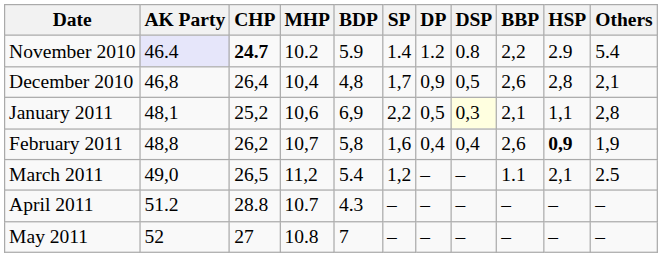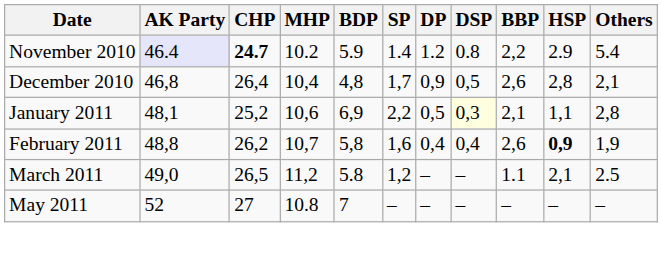March 2011 | BDP: 5.4 -> 5.8
- row: April 2011 | 51.2 | 28.8 | 10.7 | 4.3 | – | – | – | – | – | –
